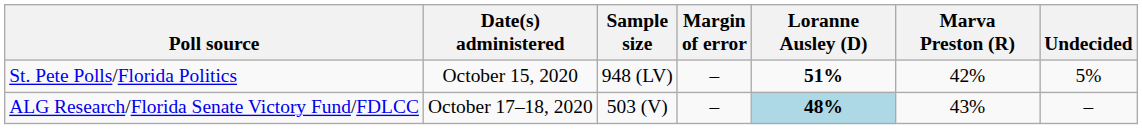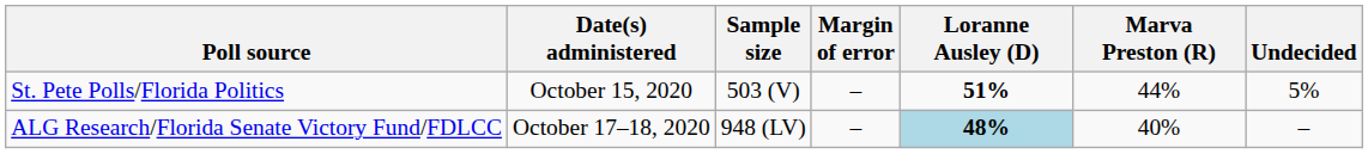St. Pete Polls/Florida Politics | Sample size: 948 (LV) -> 503 (V)
St. Pete Polls/Florida Politics | Marva Preston (R): 42% -> 44%
ALG Research/Florida Senate Victory Fund/FDLCC | Sample size: 503 (V) -> 948 (LV)
ALG Research/Florida Senate Victory Fund/FDLCC | Marva Preston (R): 43% -> 40%
